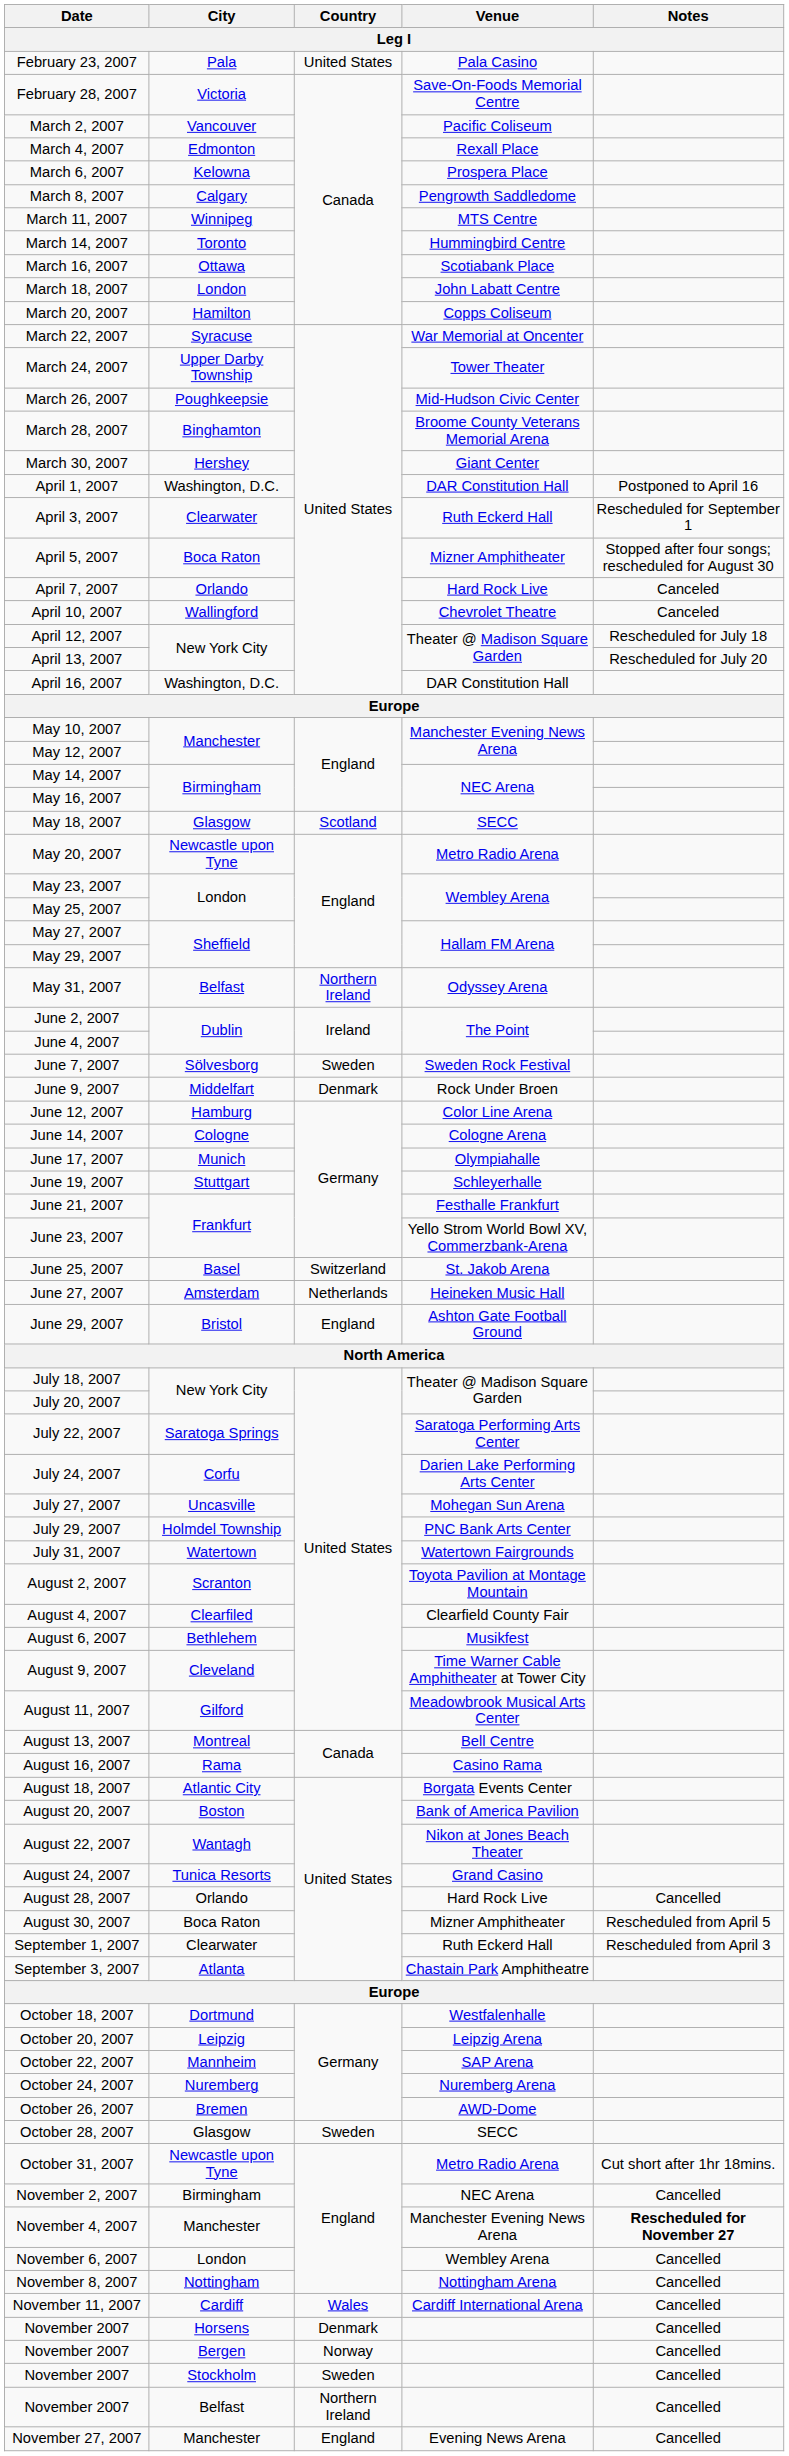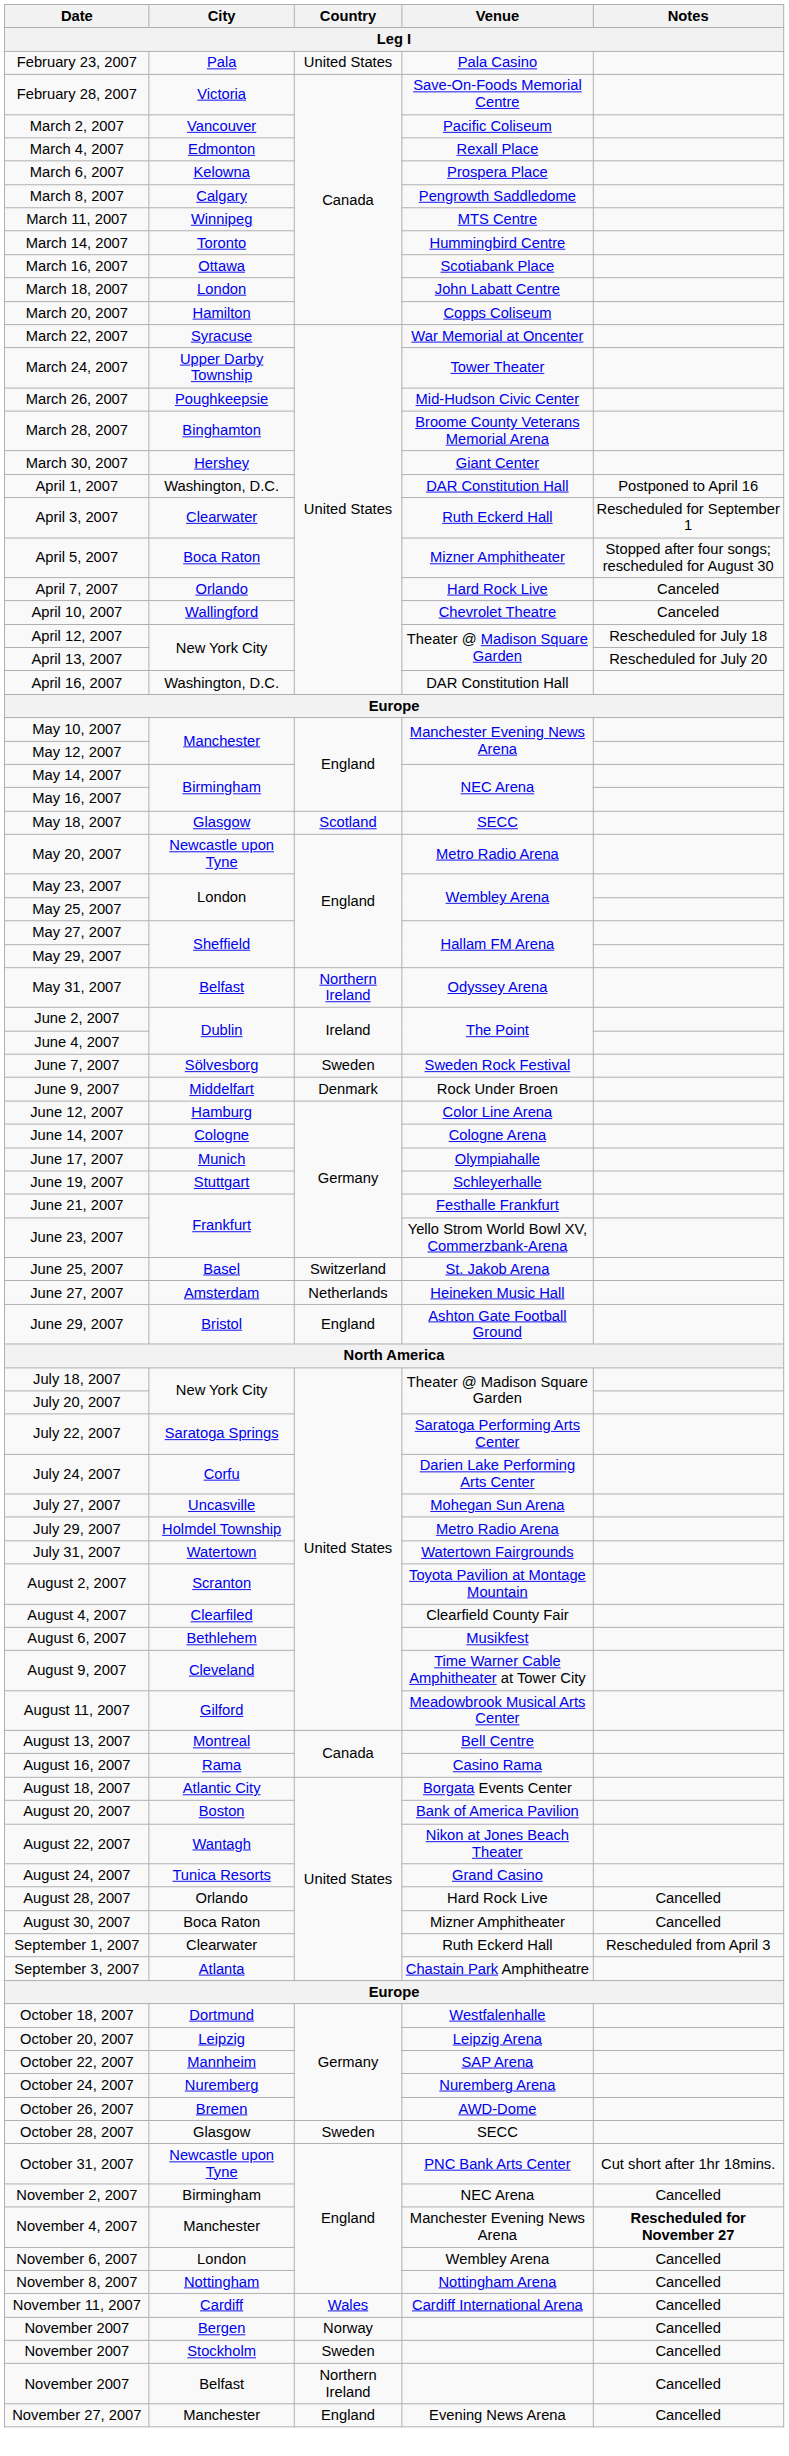July 29, 2007 | Venue: PNC Bank Arts Center -> Metro Radio Arena
August 30, 2007 | Notes: Rescheduled from April 5 -> Cancelled
October 31, 2007 | Venue: Metro Radio Arena -> PNC Bank Arts Center
- row: November 2007 | Horsens | Denmark | Cancelled
